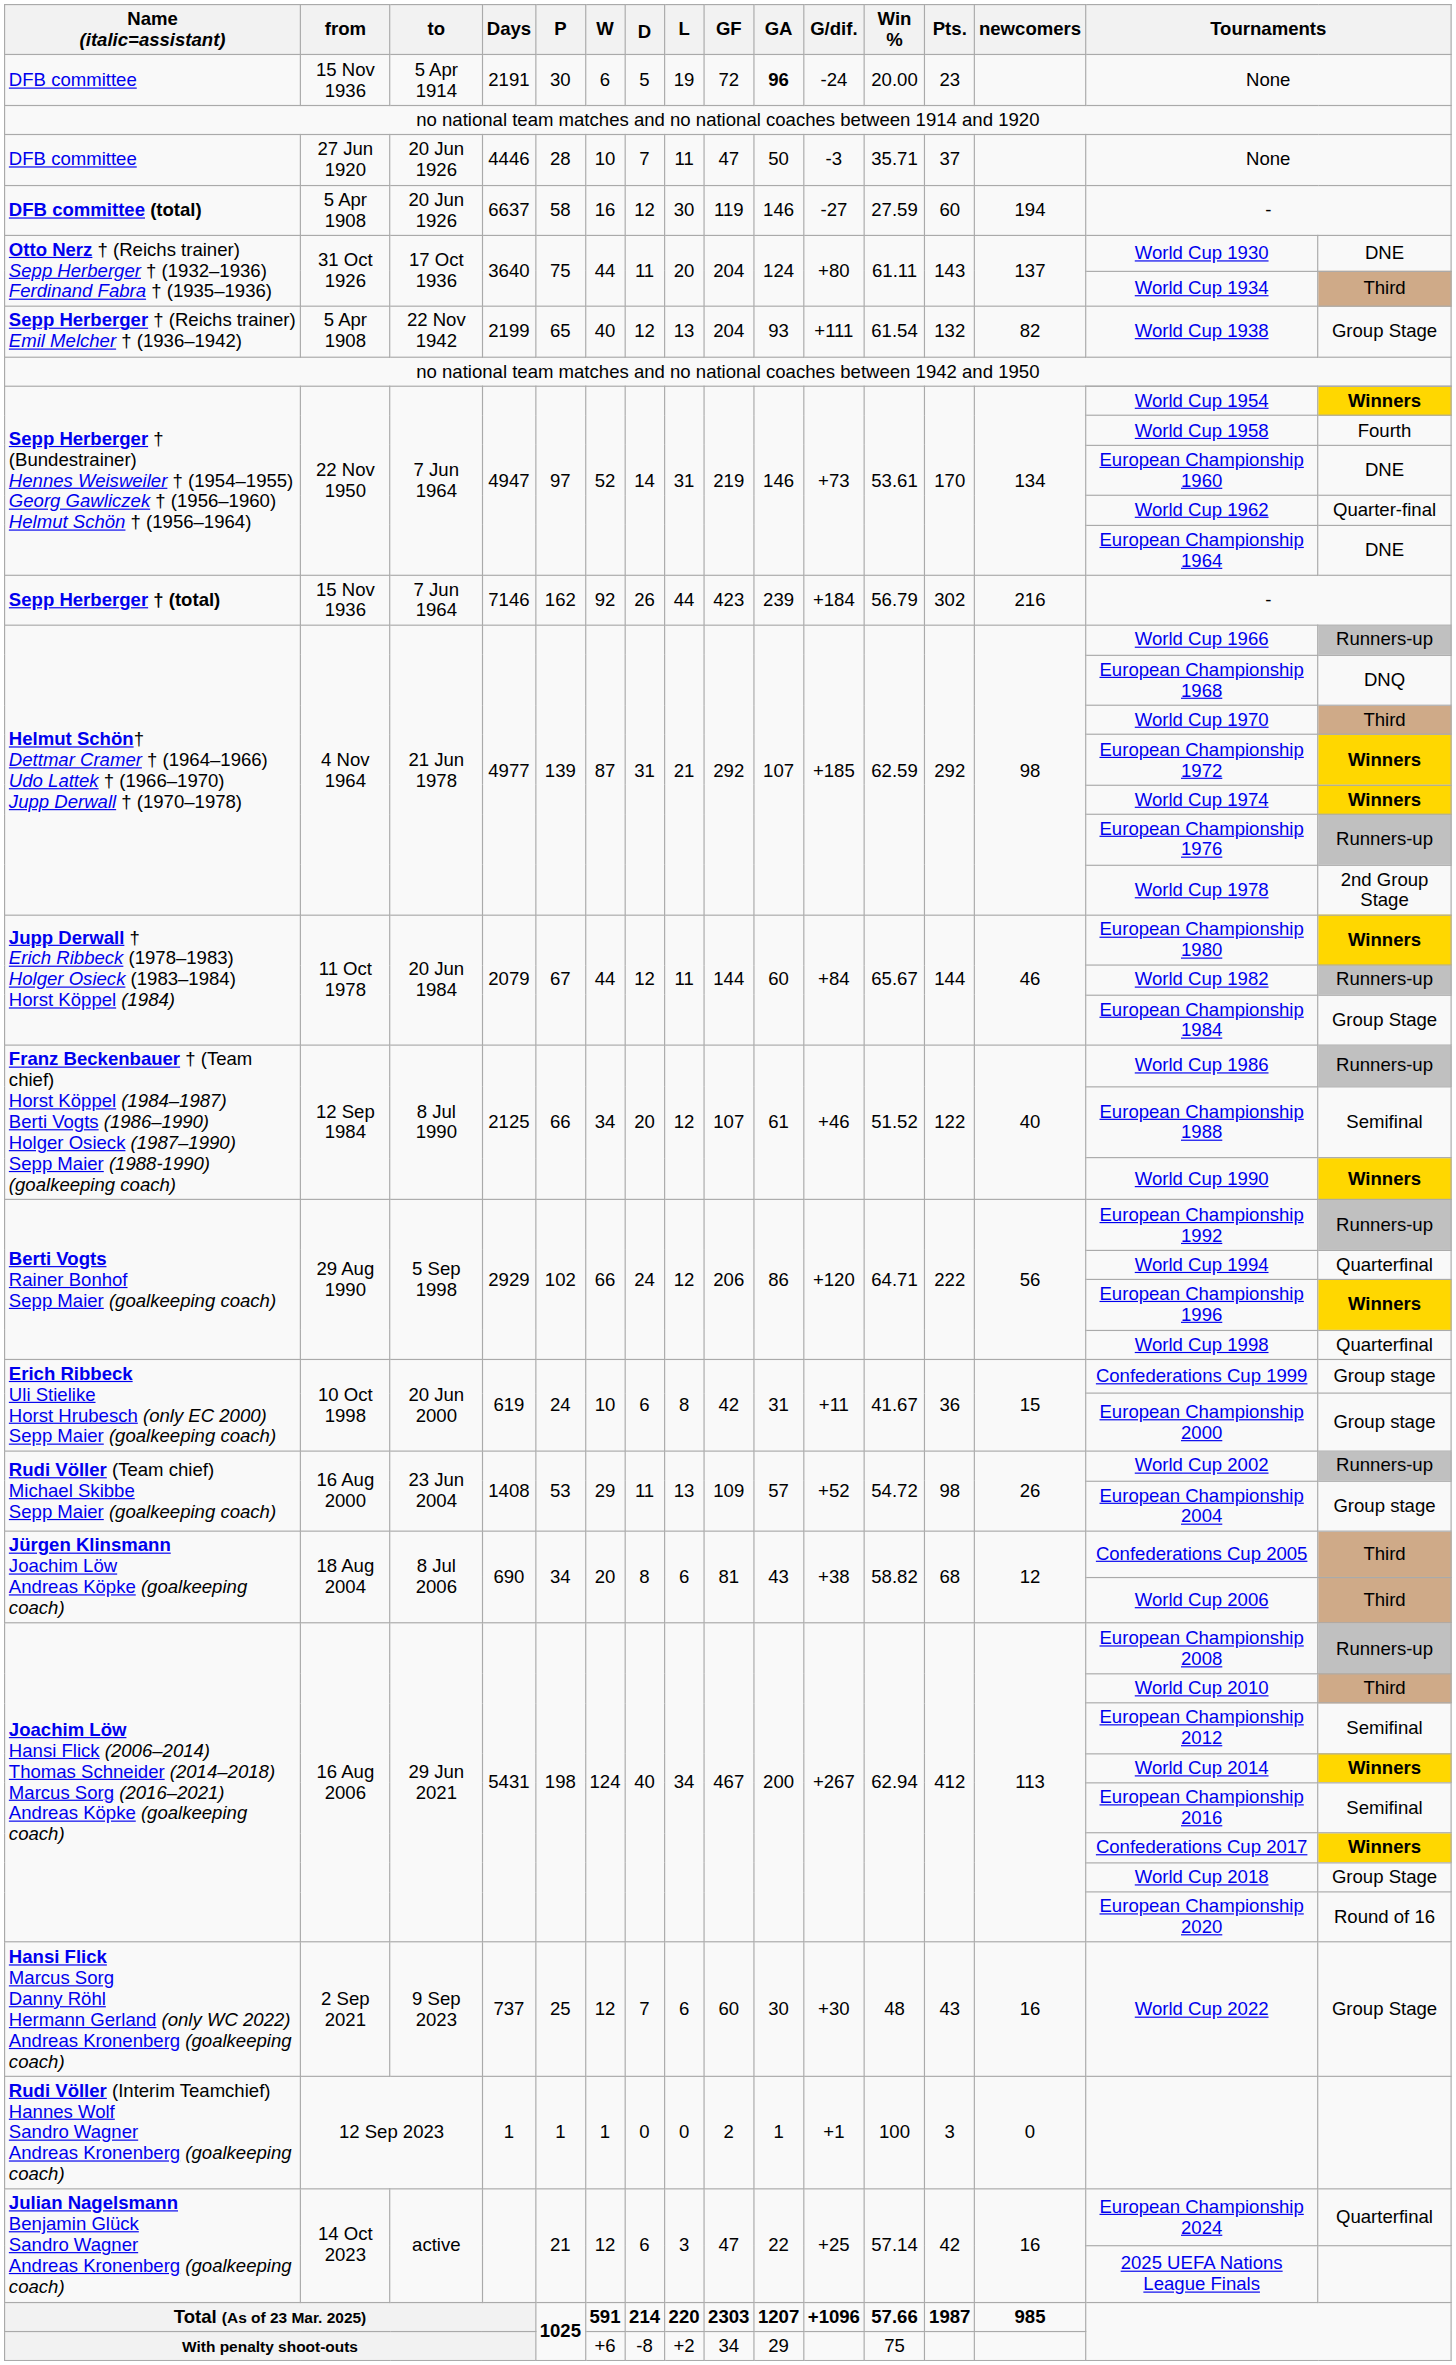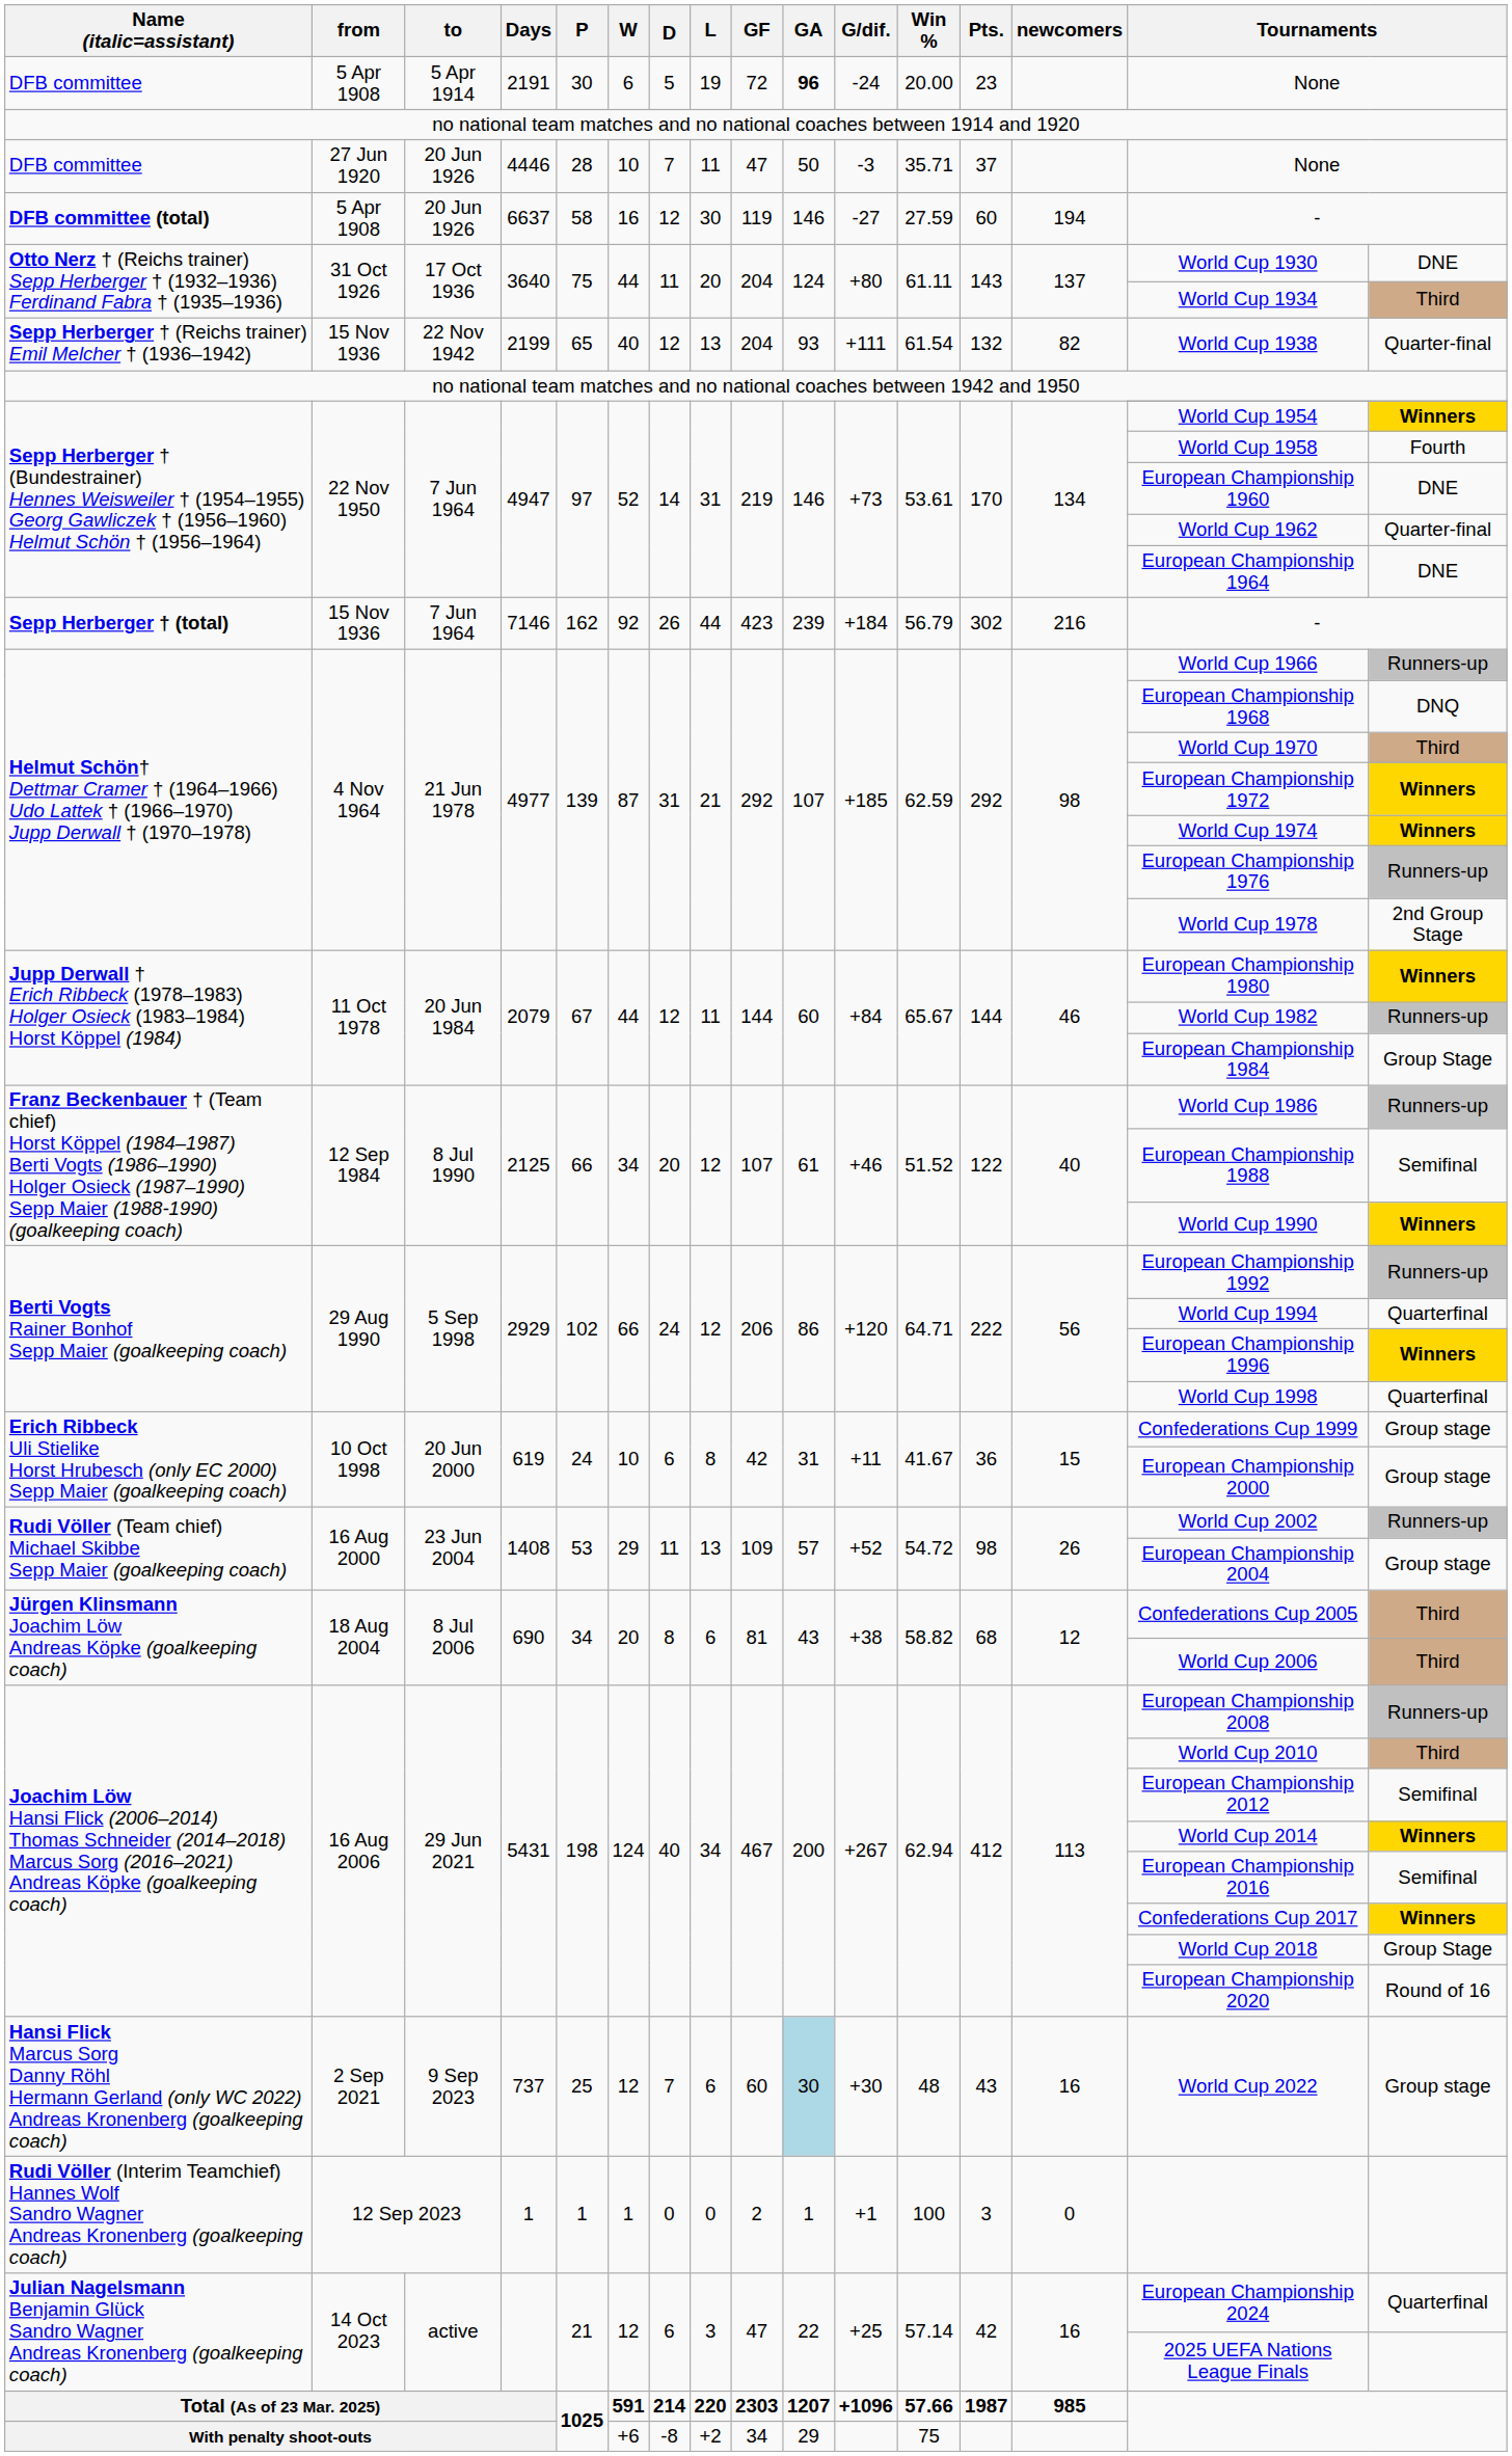2191 | from: 15 Nov 1936 -> 5 Apr 1908
2199 | from: 5 Apr 1908 -> 15 Nov 1936
2199 | column 16: Group Stage -> Quarter-final
737 | GA: no background -> lightblue background
737 | column 16: Group Stage -> Group stage
